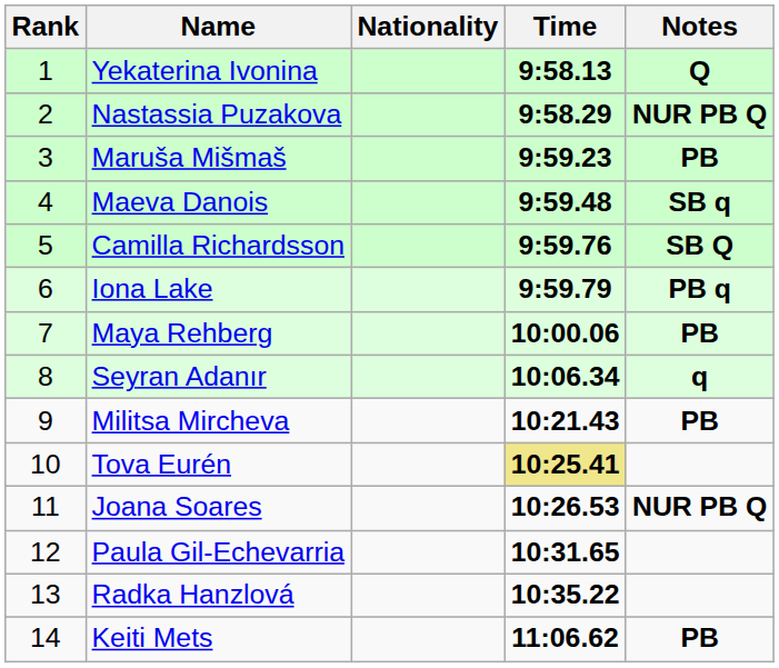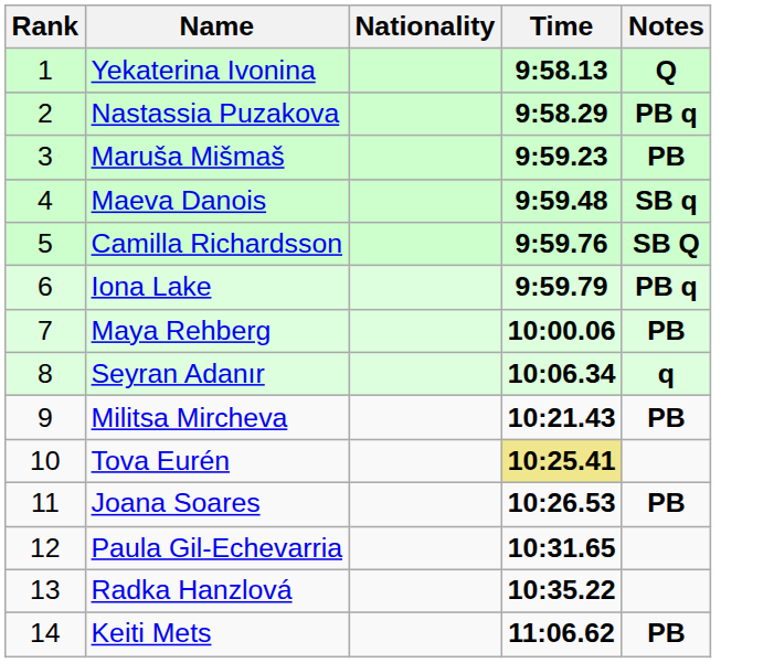Nastassia Puzakova | Notes: NUR PB Q -> PB q
Joana Soares | Notes: NUR PB Q -> PB
